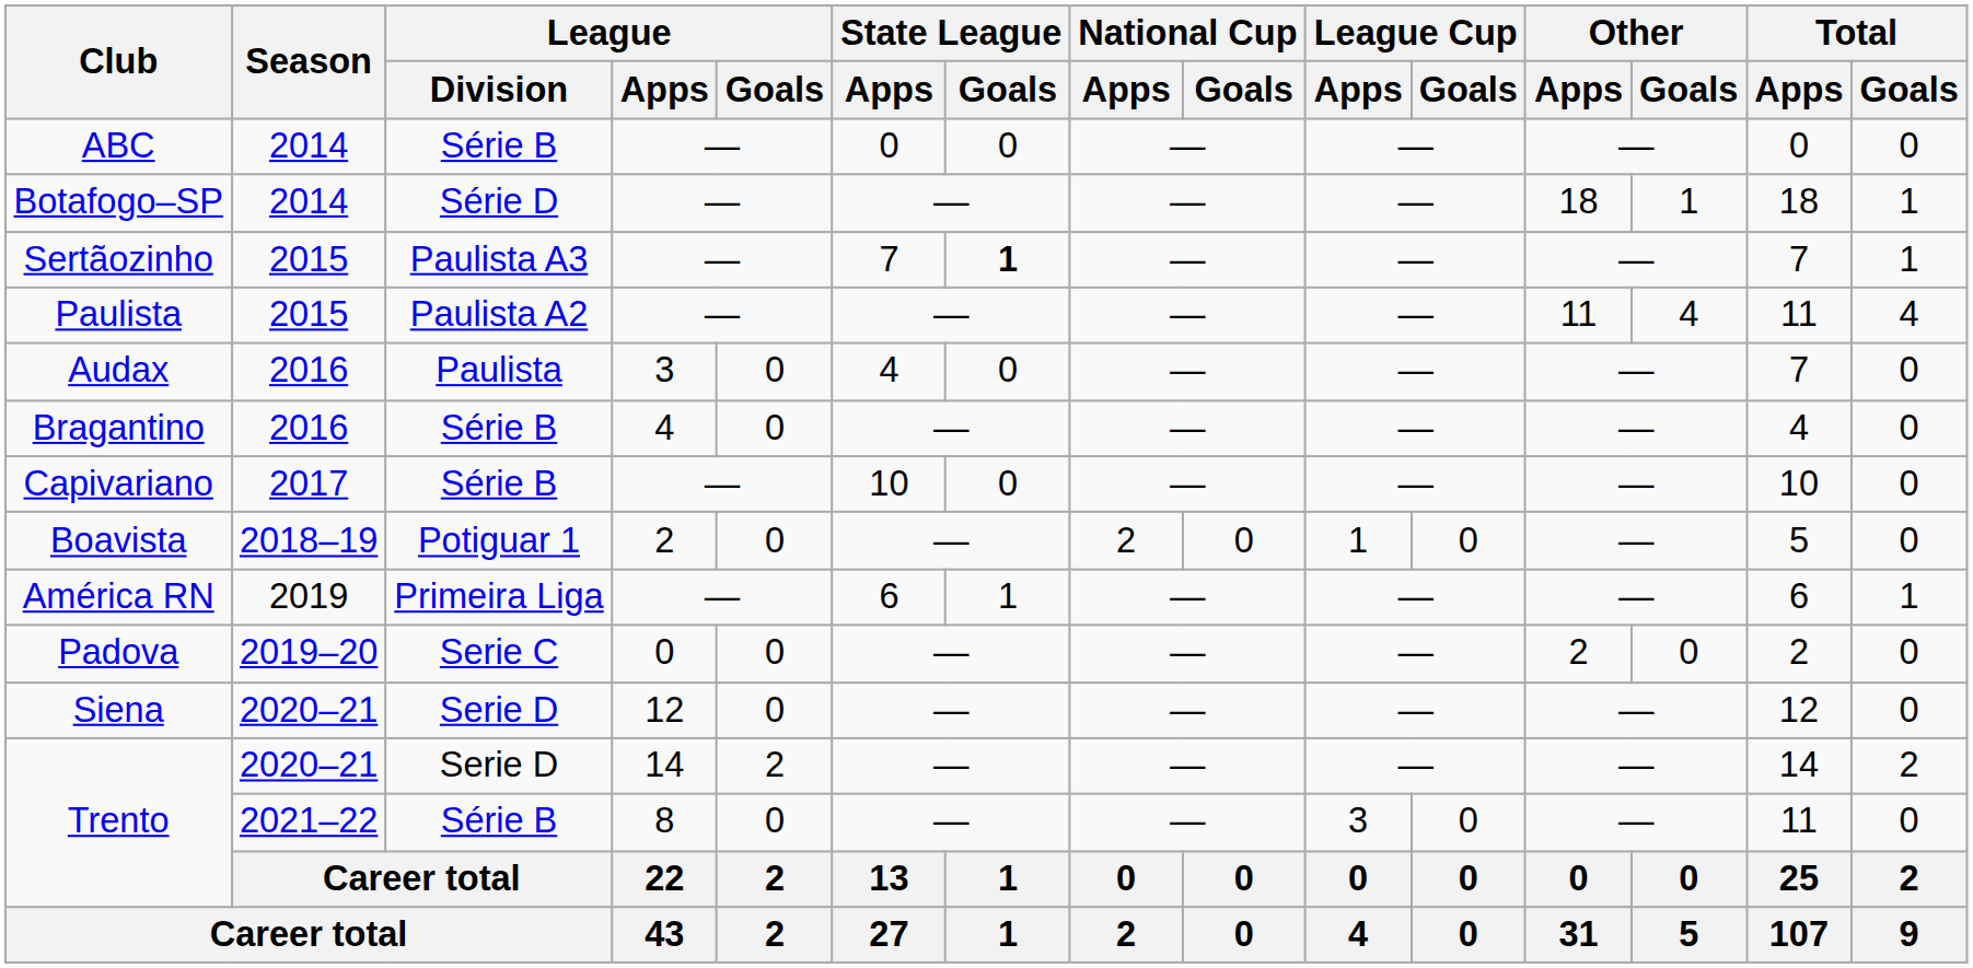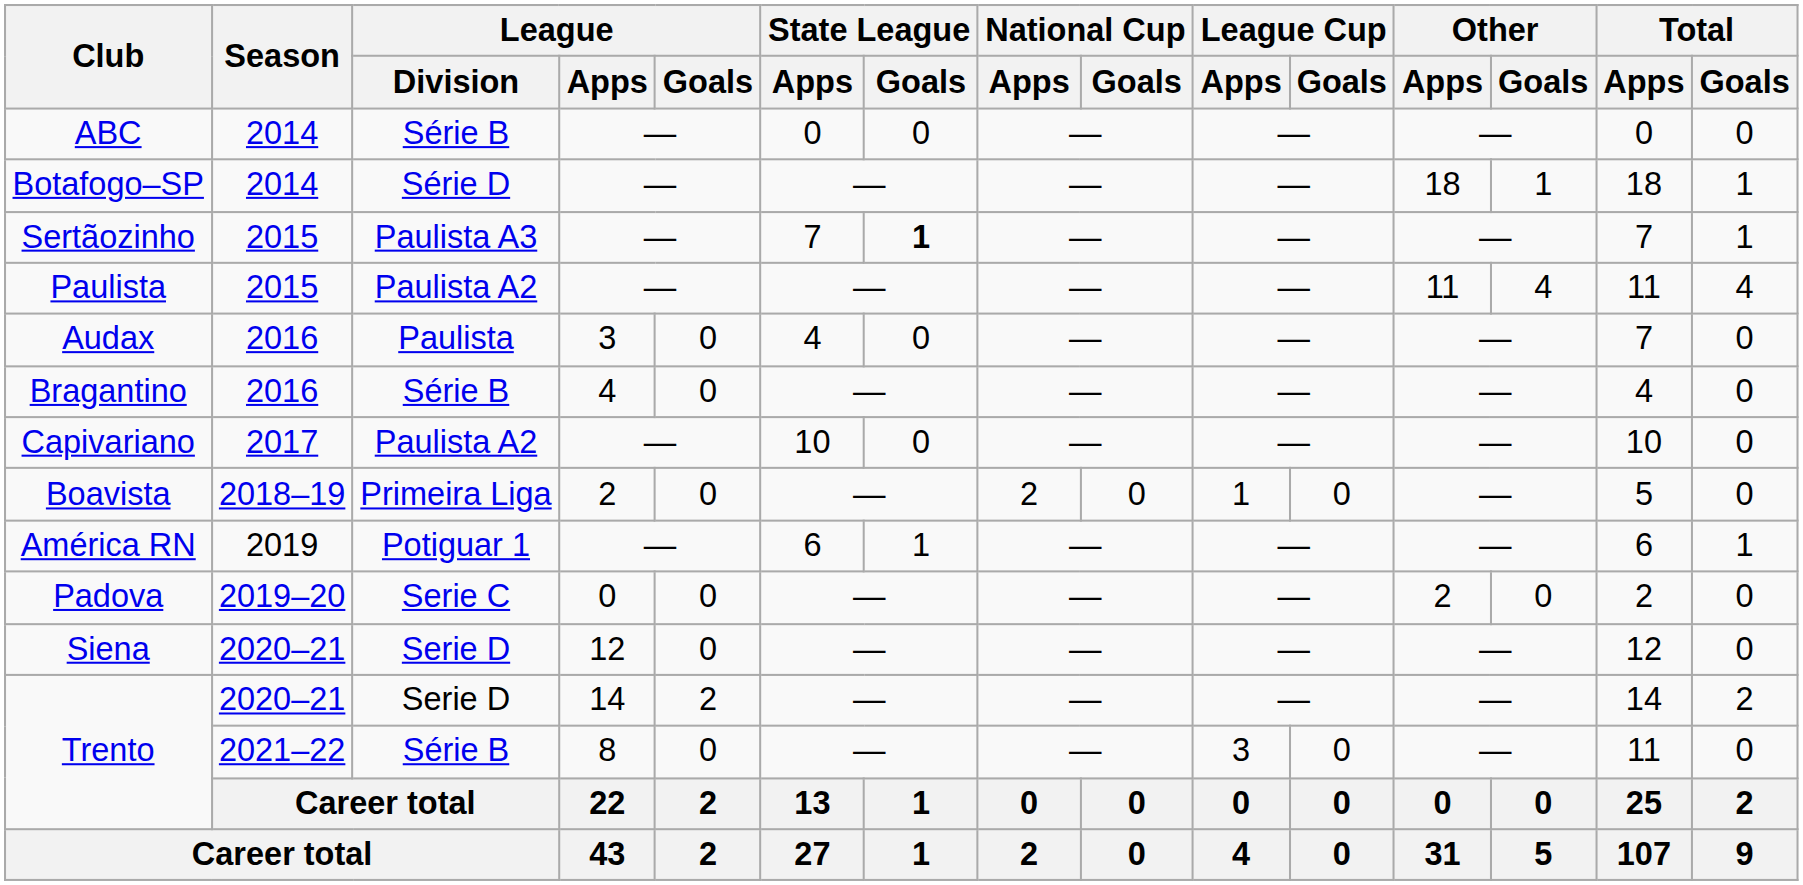Capivariano | League / Division: Série B -> Paulista A2
Boavista | League / Division: Potiguar 1 -> Primeira Liga
América RN | League / Division: Primeira Liga -> Potiguar 1
